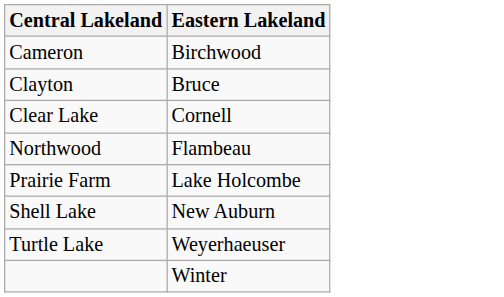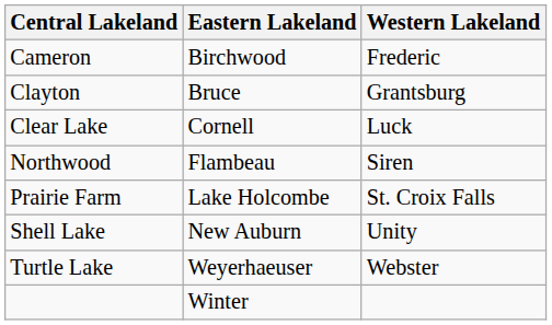+ column: Western Lakeland | Frederic | Grantsburg | Luck | Siren | St. Croix Falls | Unity | Webster
